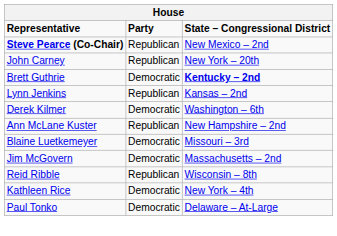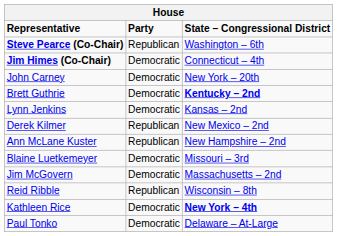Steve Pearce (Co-Chair) | State – Congressional District: New Mexico – 2nd -> Washington – 6th
+ row: Jim Himes (Co-Chair) | Democratic | Connecticut – 4th
John Carney | Party: Republican -> Democratic
Lynn Jenkins | Party: Republican -> Democratic
Derek Kilmer | Party: Democratic -> Republican
Derek Kilmer | State – Congressional District: Washington – 6th -> New Mexico – 2nd
Kathleen Rice | State – Congressional District: normal -> bold
